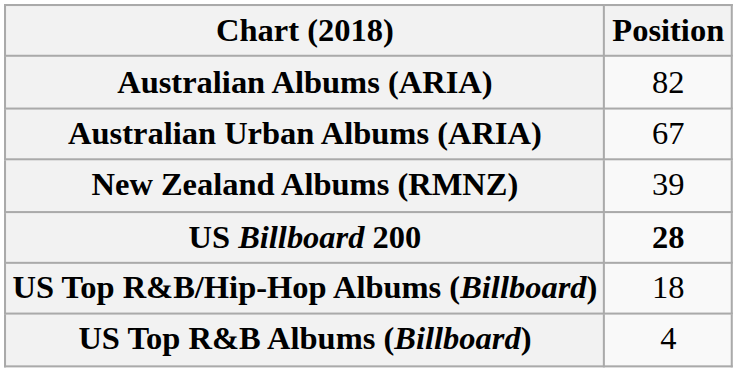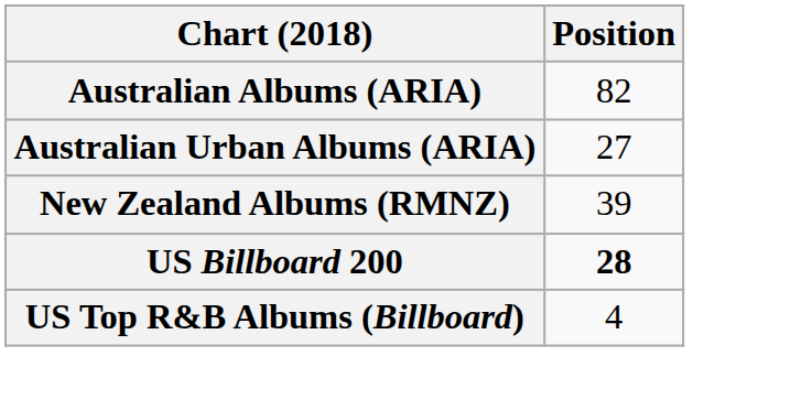Australian Urban Albums (ARIA) | Position: 67 -> 27
- row: US Top R&B/Hip-Hop Albums (Billboard) | 18
